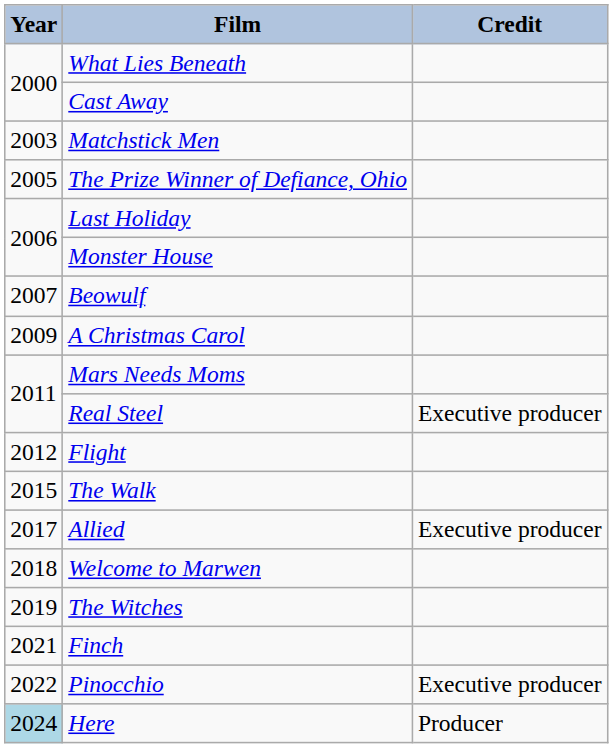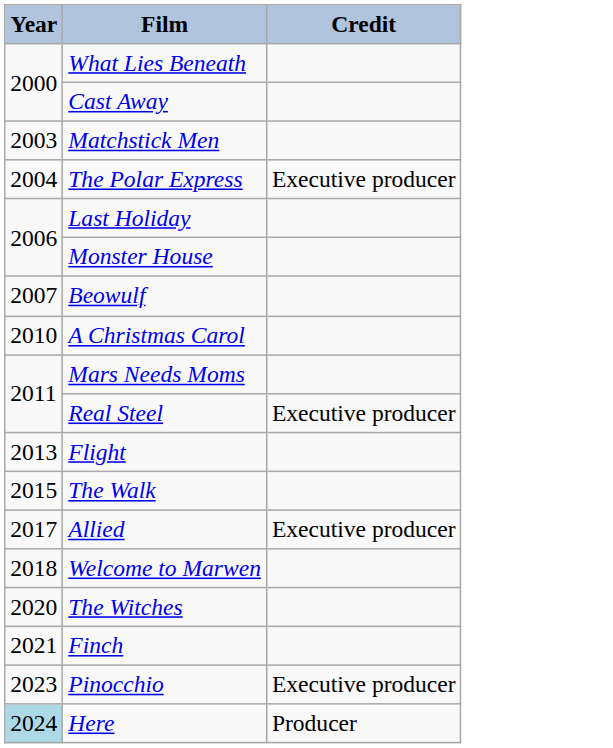+ row: 2004 | The Polar Express | Executive producer
- row: 2005 | The Prize Winner of Defiance, Ohio
A Christmas Carol | Year: 2009 -> 2010
Flight | Year: 2012 -> 2013
The Witches | Year: 2019 -> 2020
Pinocchio | Year: 2022 -> 2023
